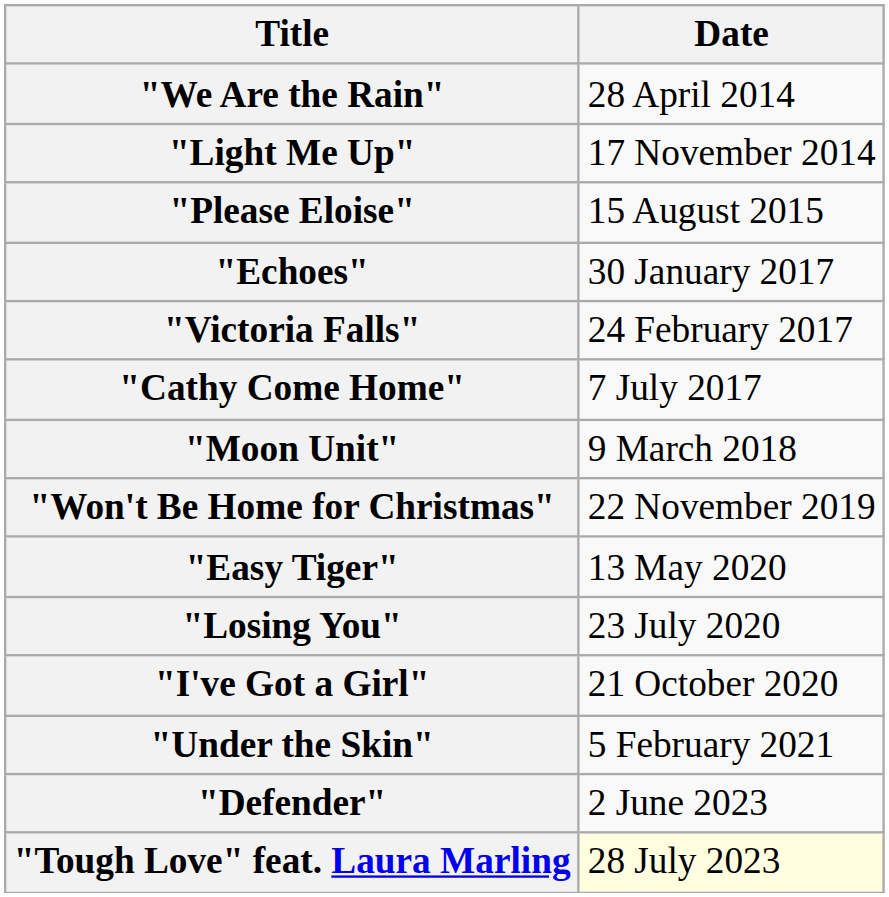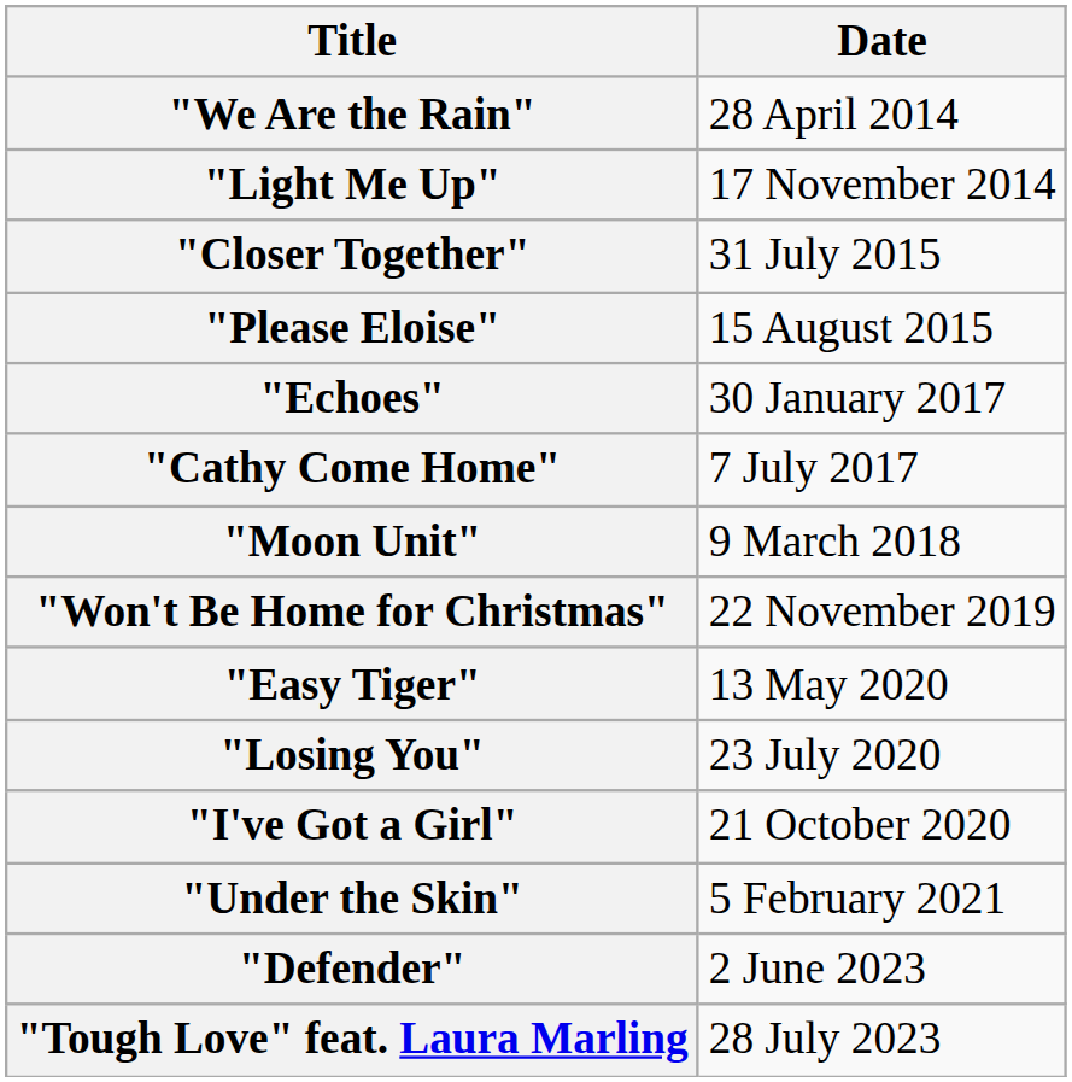+ row: "Closer Together" | 31 July 2015
- row: "Victoria Falls" | 24 February 2017
"Tough Love" feat. Laura Marling | Date: lightyellow background -> no background
